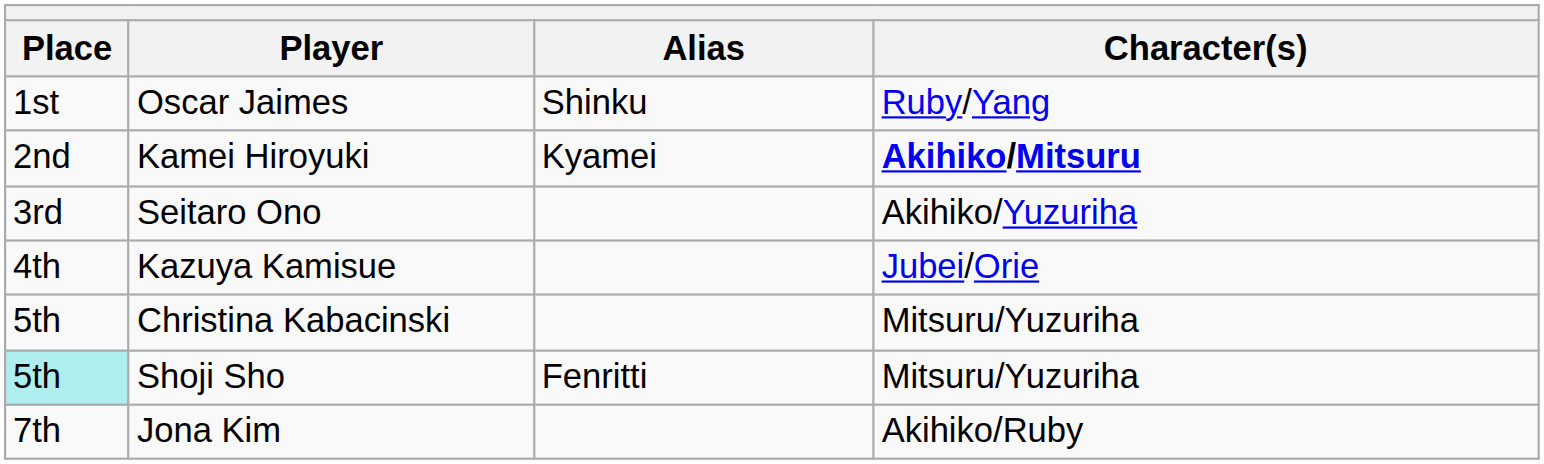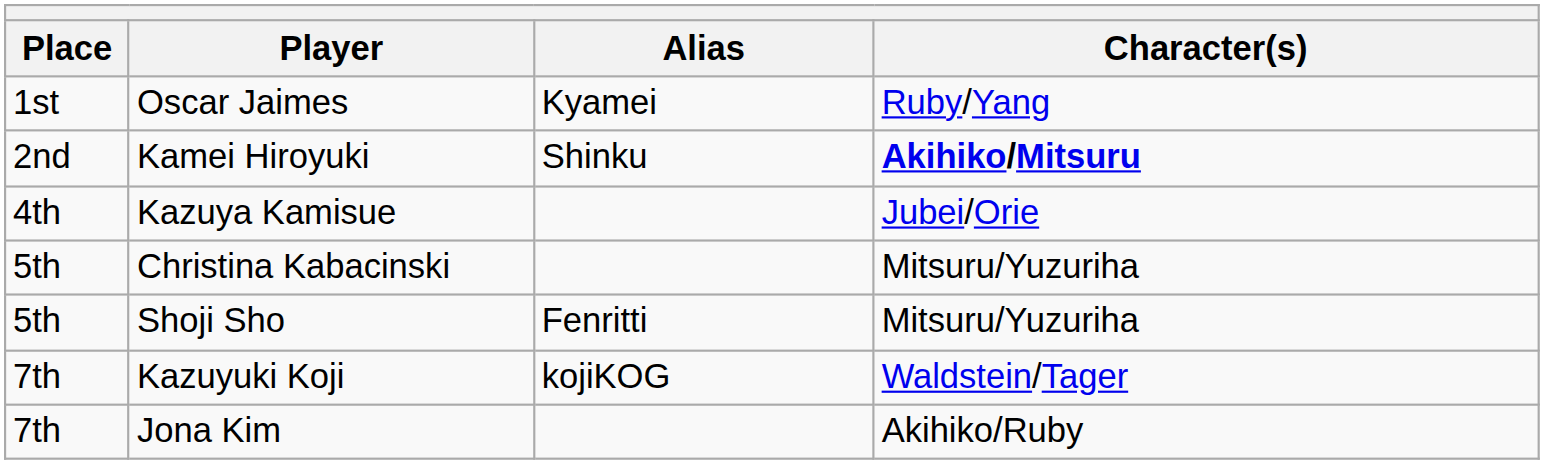Oscar Jaimes | Alias: Shinku -> Kyamei
Kamei Hiroyuki | Alias: Kyamei -> Shinku
- row: 3rd | Seitaro Ono | Akihiko/Yuzuriha
Shoji Sho | Place: paleturquoise background -> no background
+ row: 7th | Kazuyuki Koji | kojiKOG | Waldstein/Tager
